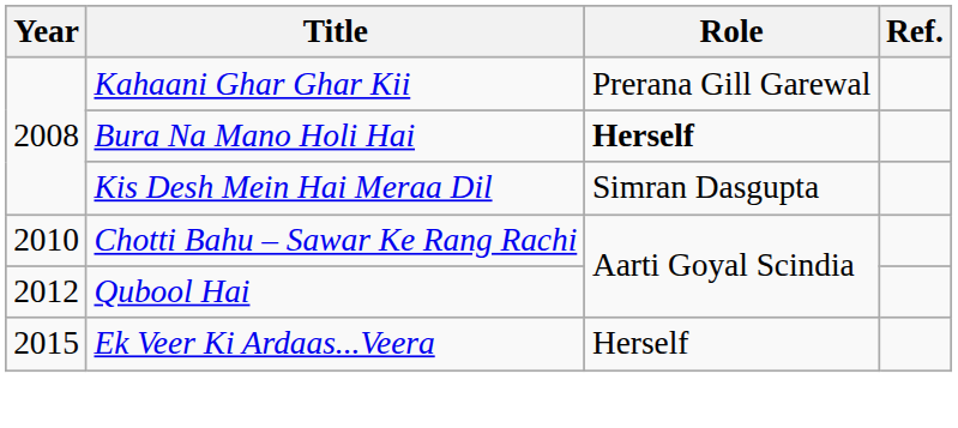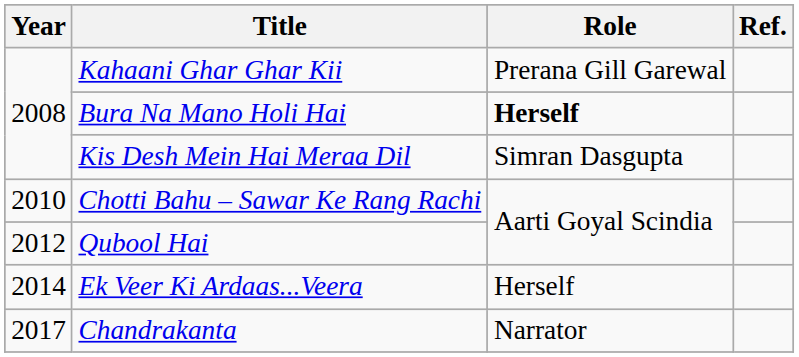Ek Veer Ki Ardaas...Veera | Year: 2015 -> 2014
+ row: 2017 | Chandrakanta | Narrator
